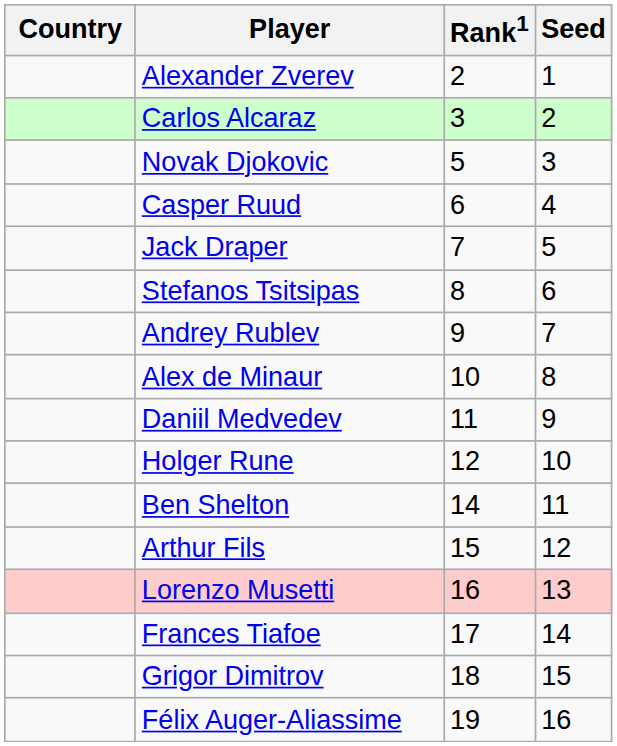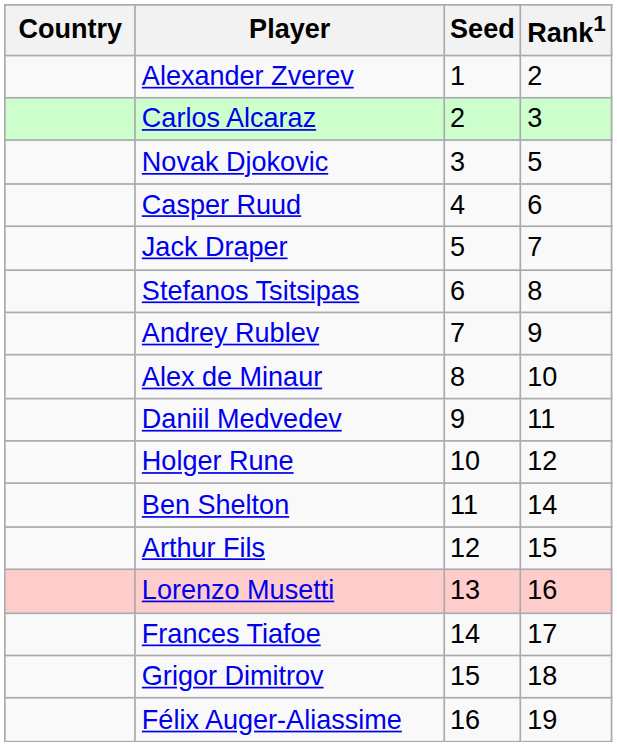columns swapped: Rank1 <-> Seed
